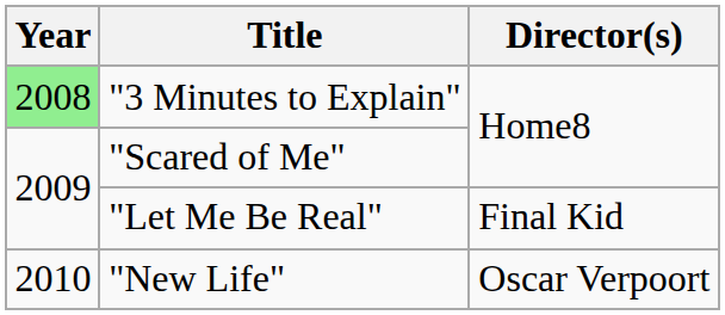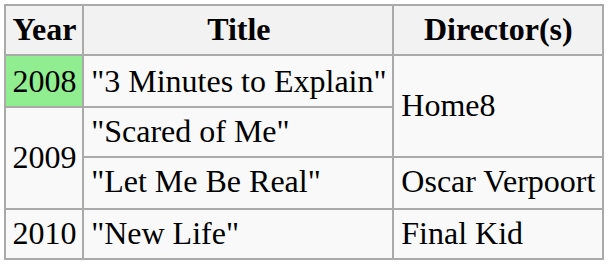"Let Me Be Real" | Director(s): Final Kid -> Oscar Verpoort
"New Life" | Director(s): Oscar Verpoort -> Final Kid
